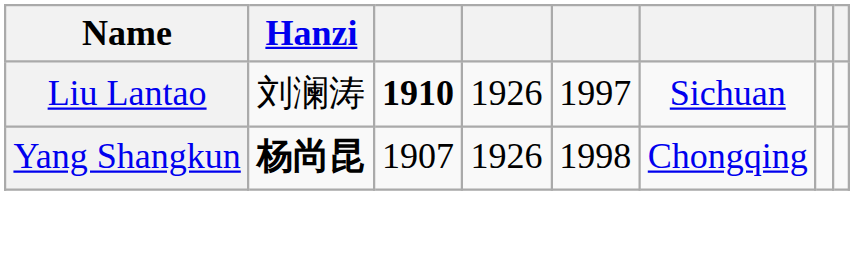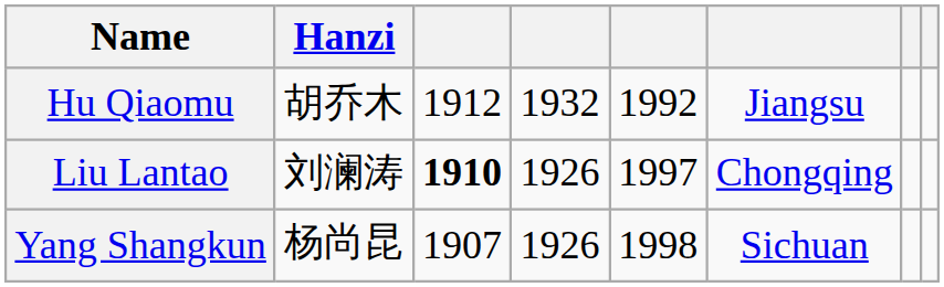+ row: Hu Qiaomu | 胡乔木 | 1912 | 1932 | 1992 | Jiangsu
Liu Lantao | column 6: Sichuan -> Chongqing
Yang Shangkun | Hanzi: bold -> normal
Yang Shangkun | column 6: Chongqing -> Sichuan
